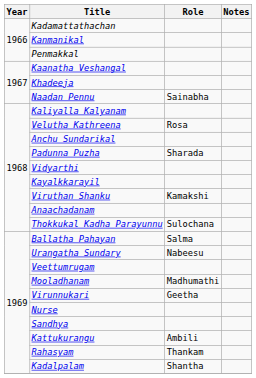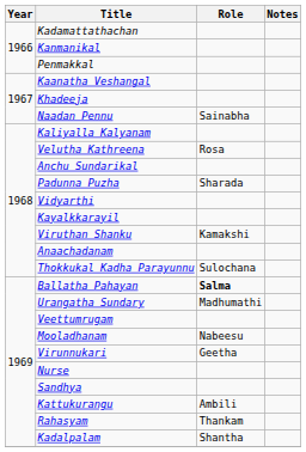Ballatha Pahayan | Role: normal -> bold
Urangatha Sundary | Role: Nabeesu -> Madhumathi
Mooladhanam | Role: Madhumathi -> Nabeesu
